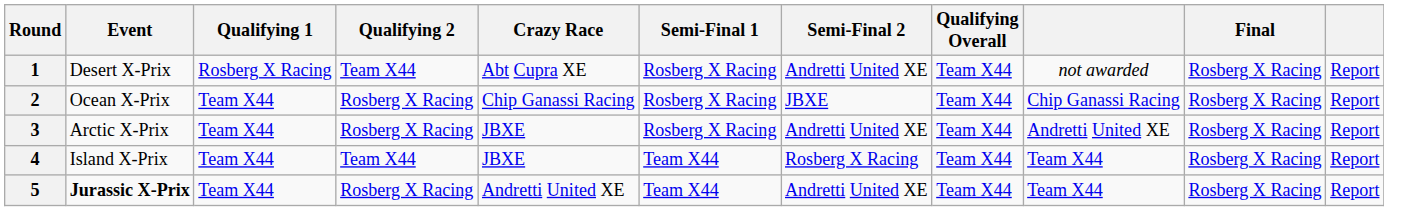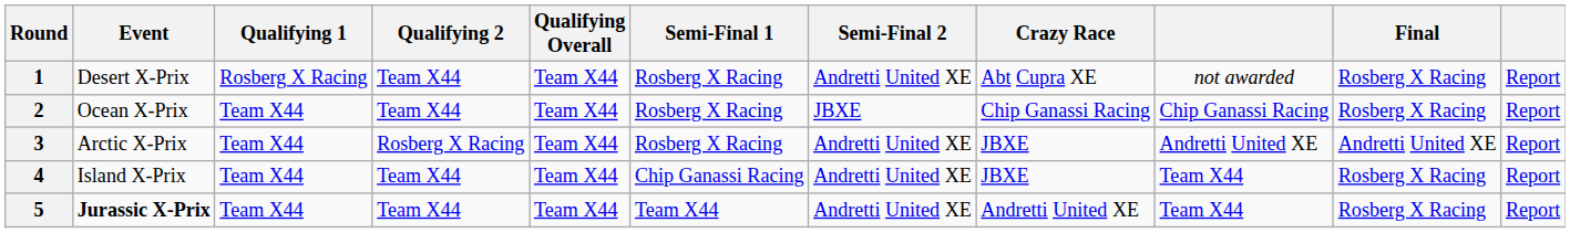columns swapped: Qualifying Overall <-> Crazy Race
2 | Qualifying 2: Rosberg X Racing -> Team X44
3 | Final: Rosberg X Racing -> Andretti United XE
4 | Semi-Final 1: Team X44 -> Chip Ganassi Racing
4 | Semi-Final 2: Rosberg X Racing -> Andretti United XE
5 | Qualifying 2: Rosberg X Racing -> Team X44
